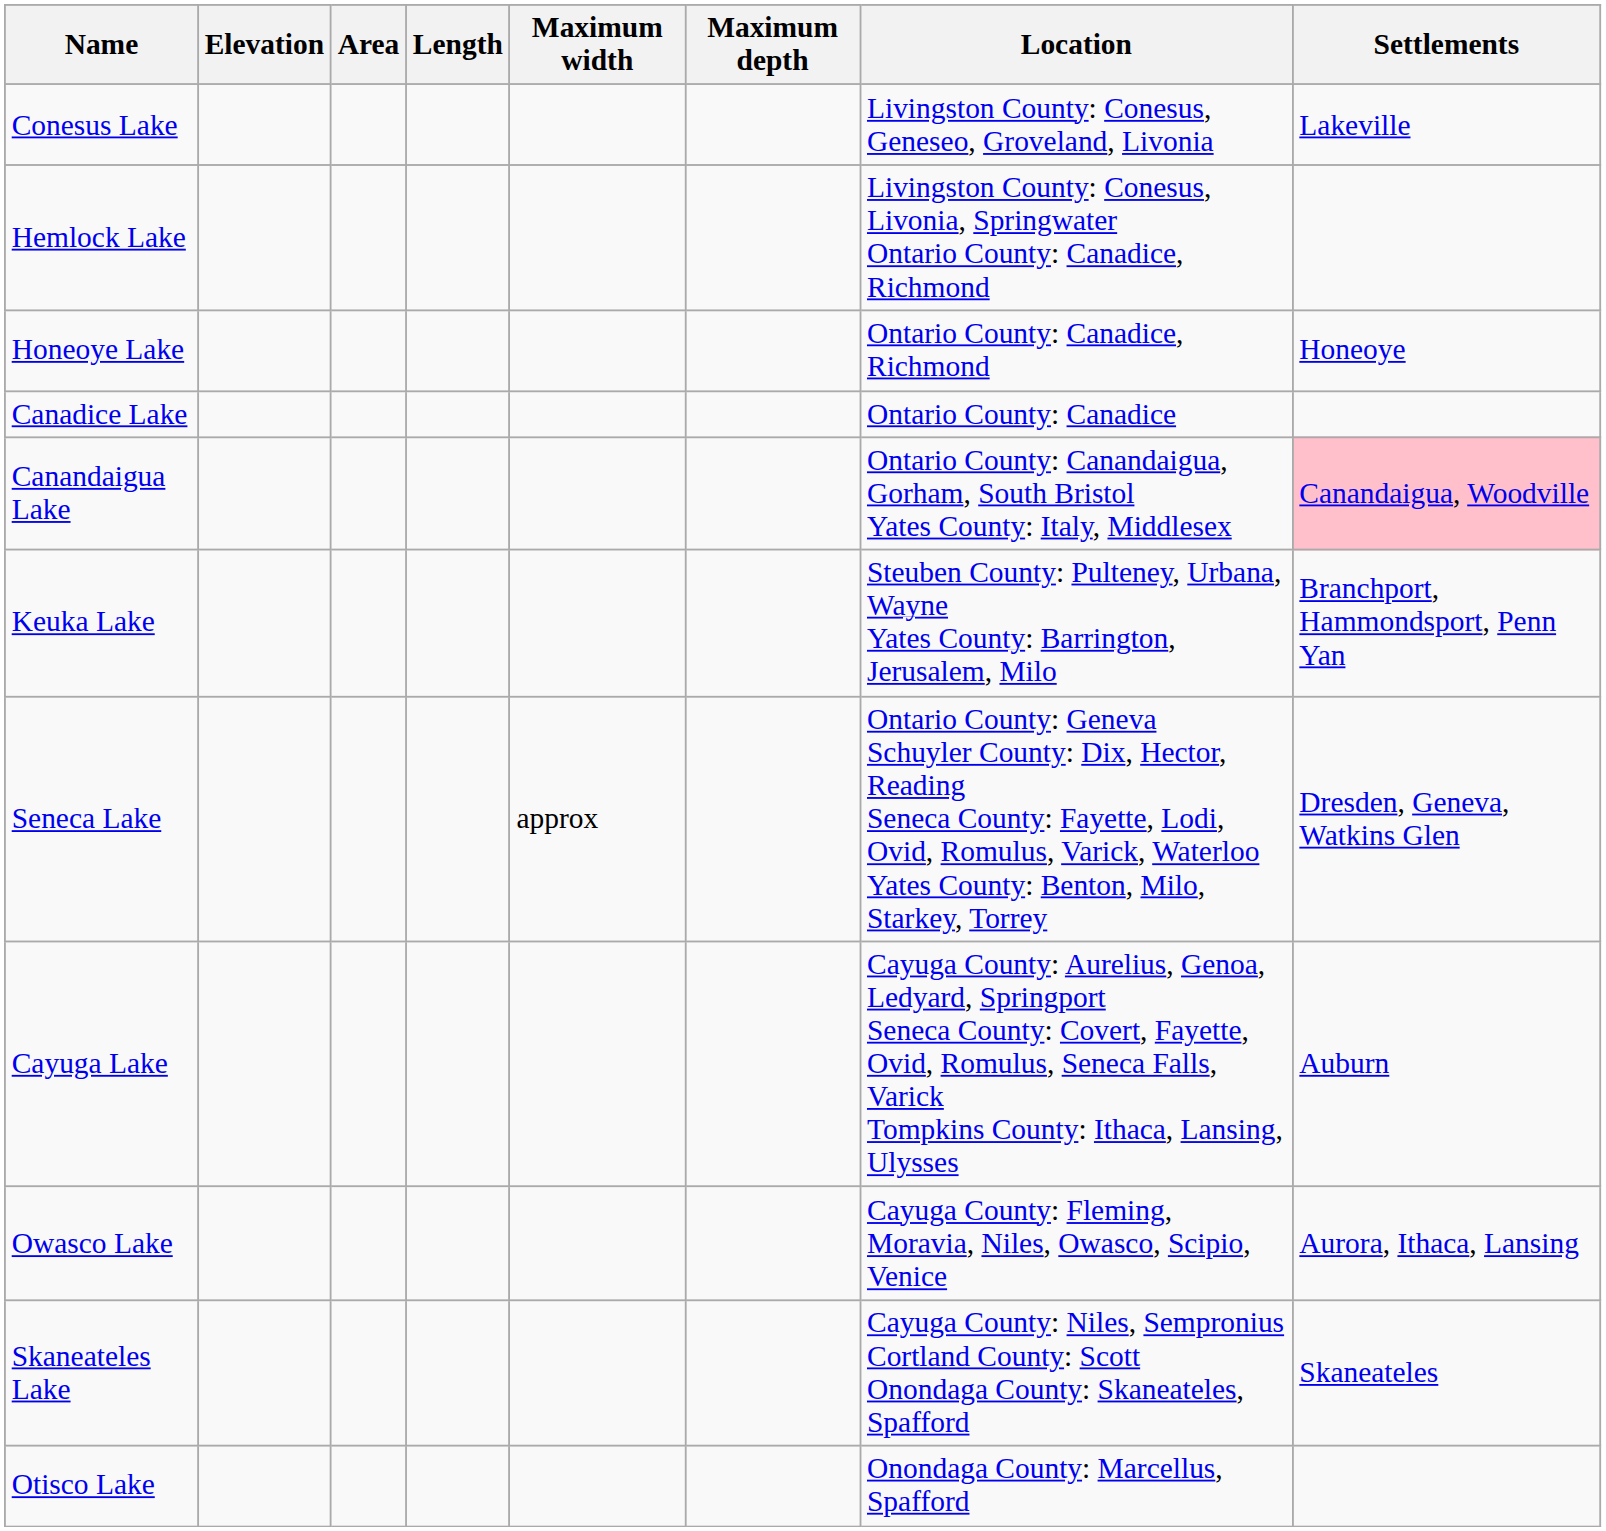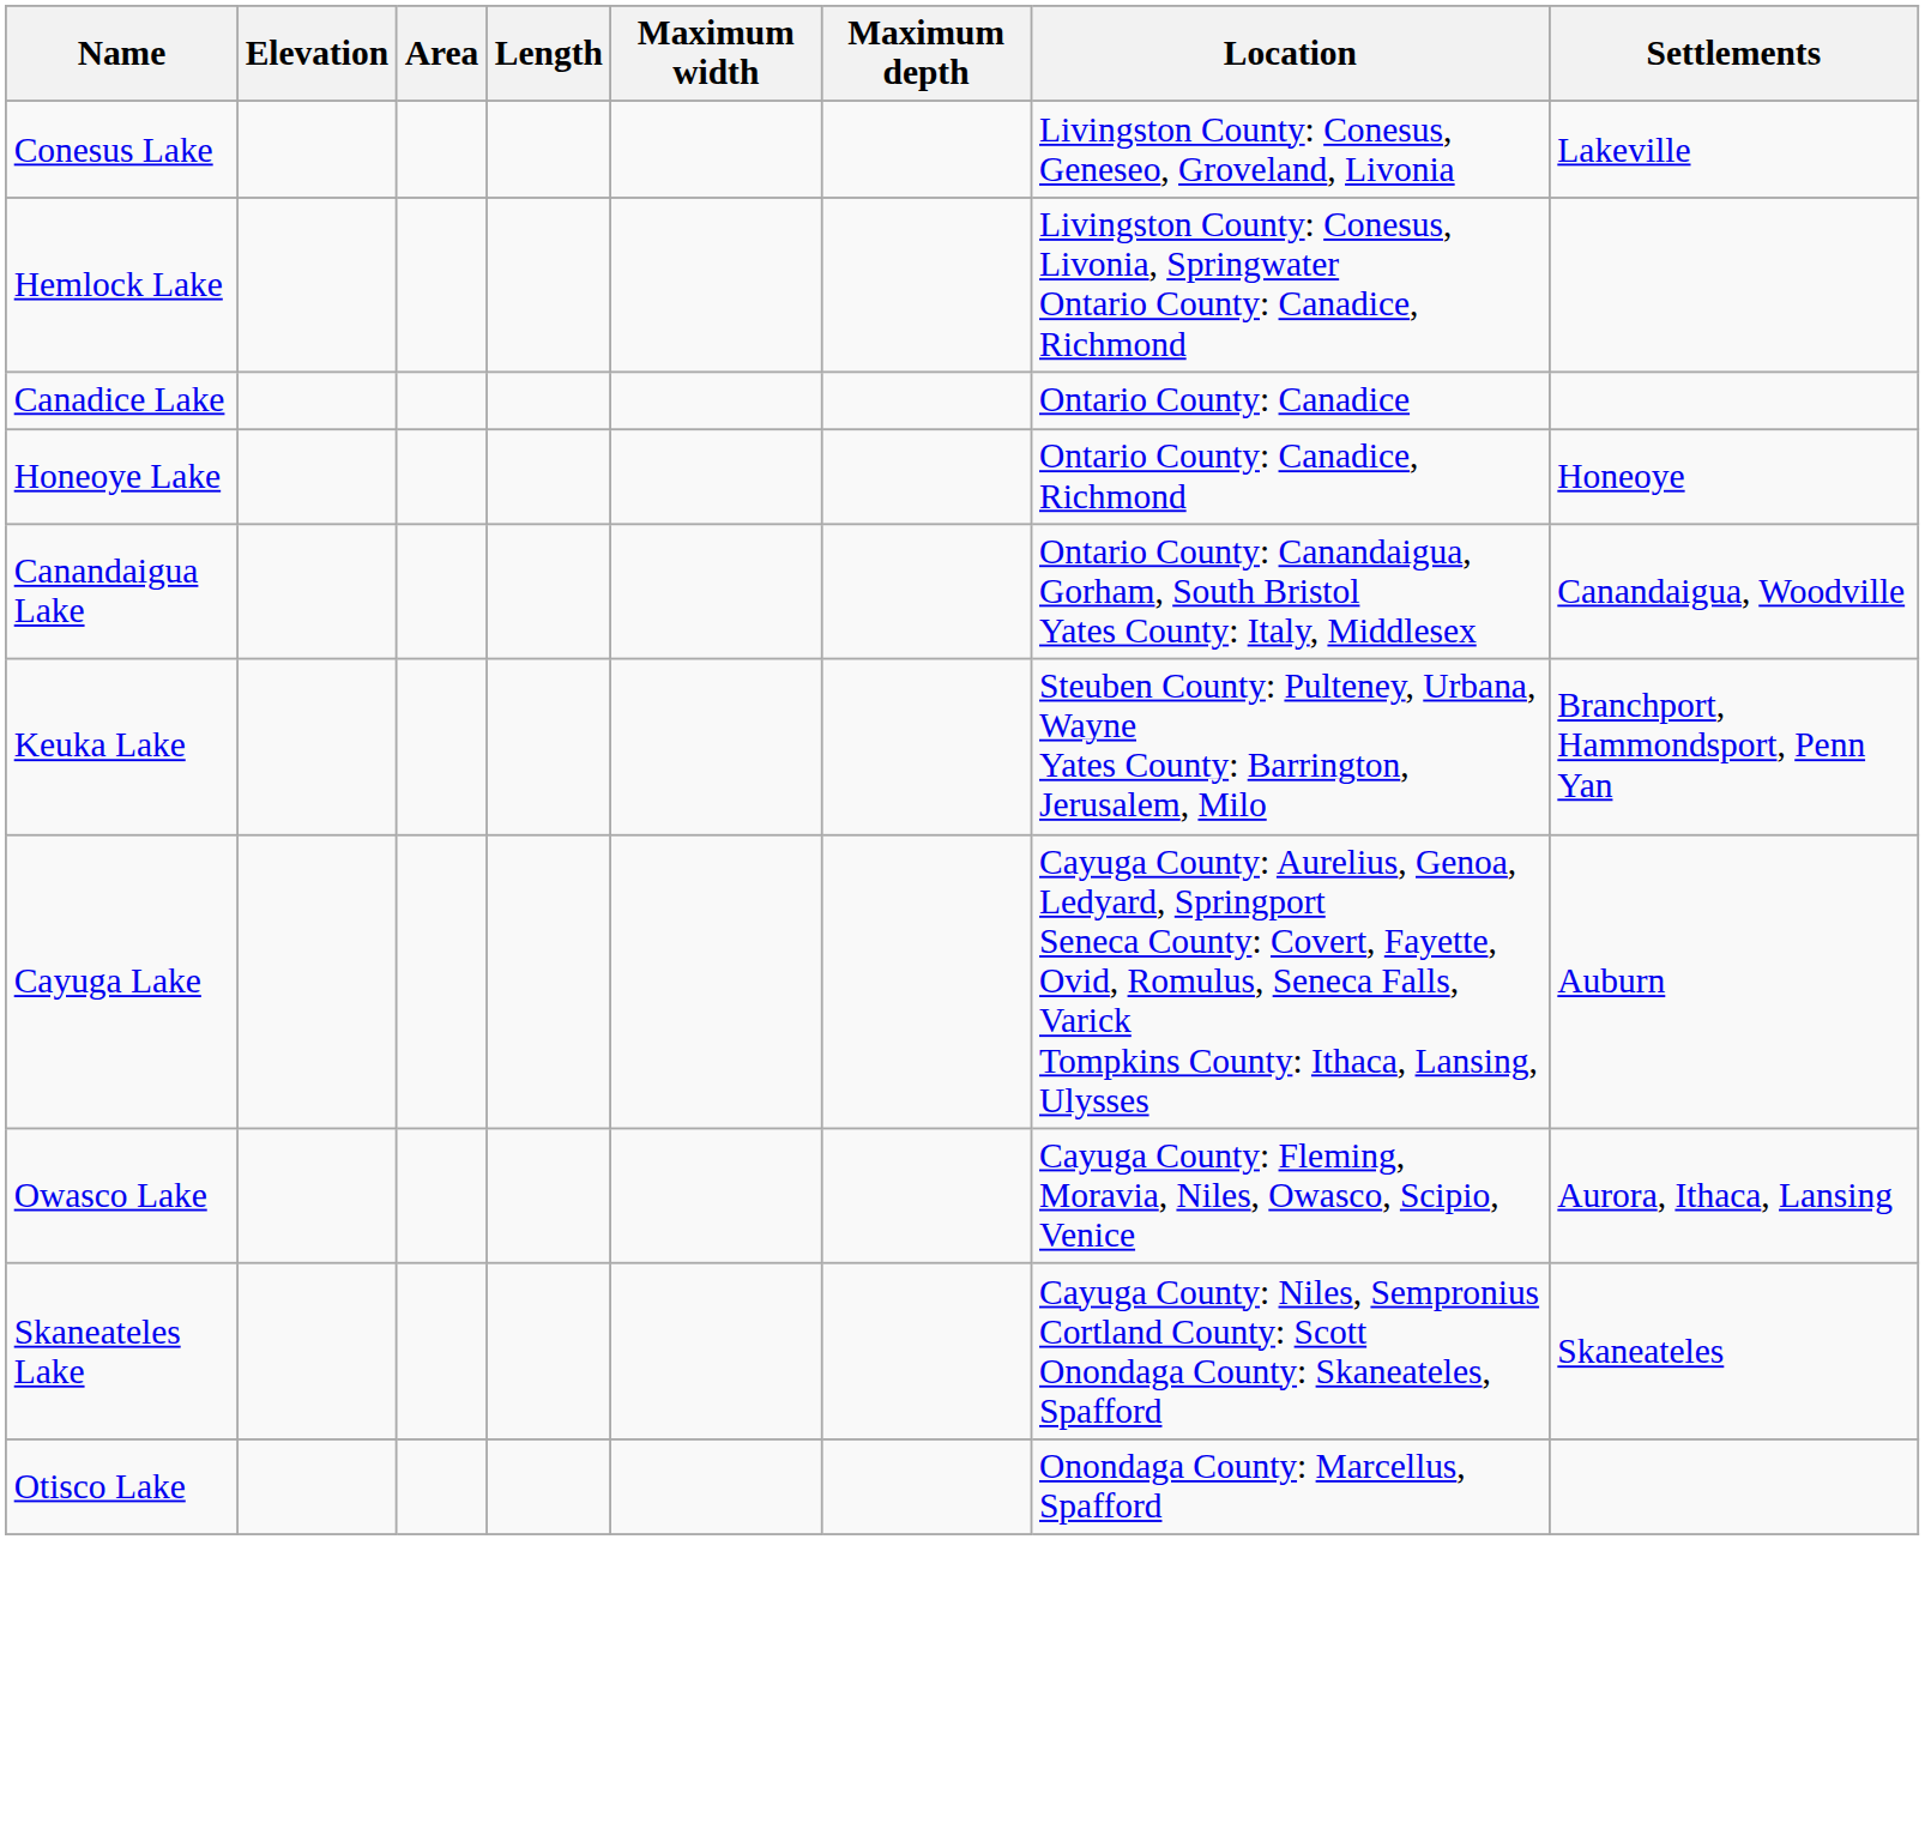rows swapped: Canadice Lake <-> Honeoye Lake
Canandaigua Lake | Settlements: pink background -> no background
- row: Seneca Lake | approx | Ontario County: Geneva Schuyler County: Dix, Hector, Reading Seneca County: Fayette, Lodi, Ovid, Romulus, Varick, Waterloo Yates County: Benton, Milo, Starkey, Torrey | Dresden, Geneva, Watkins Glen
